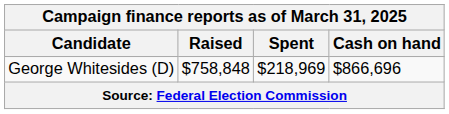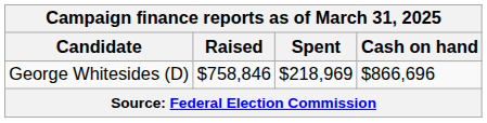George Whitesides (D) | Raised: $758,848 -> $758,846
